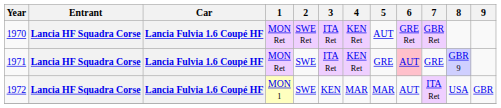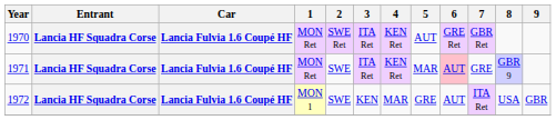1971 | 5: GRE -> MAR
1972 | 5: MAR -> GRE
